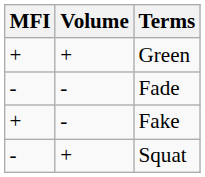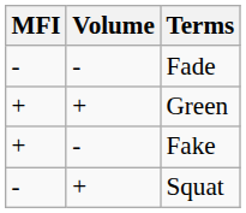rows swapped: Green <-> Fade
